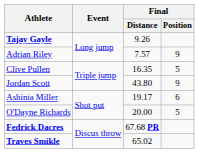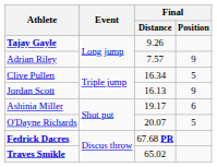Clive Pullen | Final / Distance: 16.35 -> 16.34
Jordan Scott | Final / Distance: 43.80 -> 16.13
O'Dayne Richards | Final / Distance: 20.00 -> 20.07
